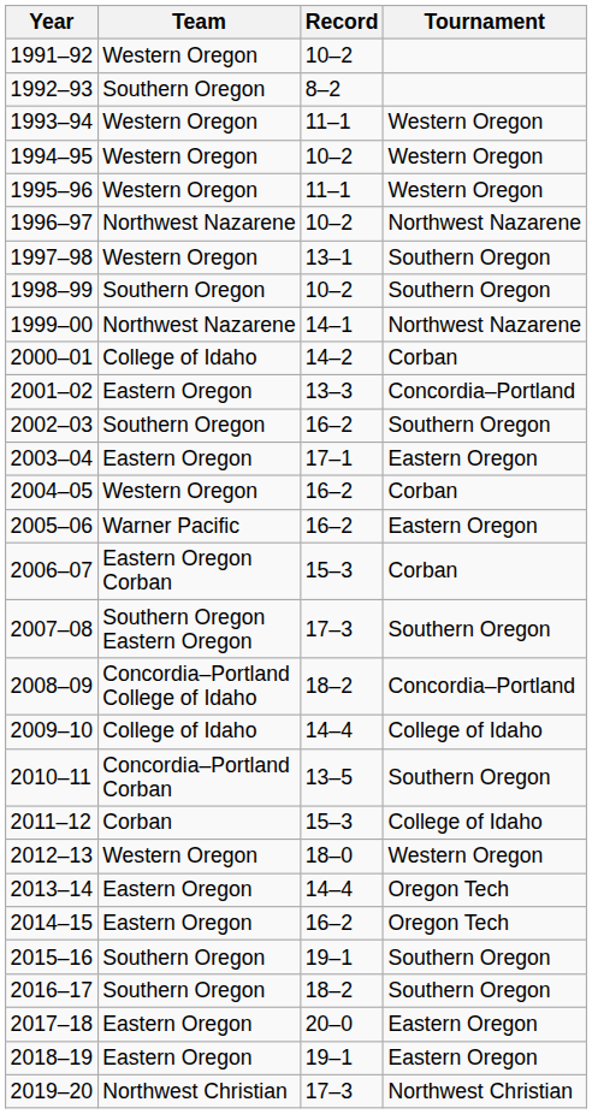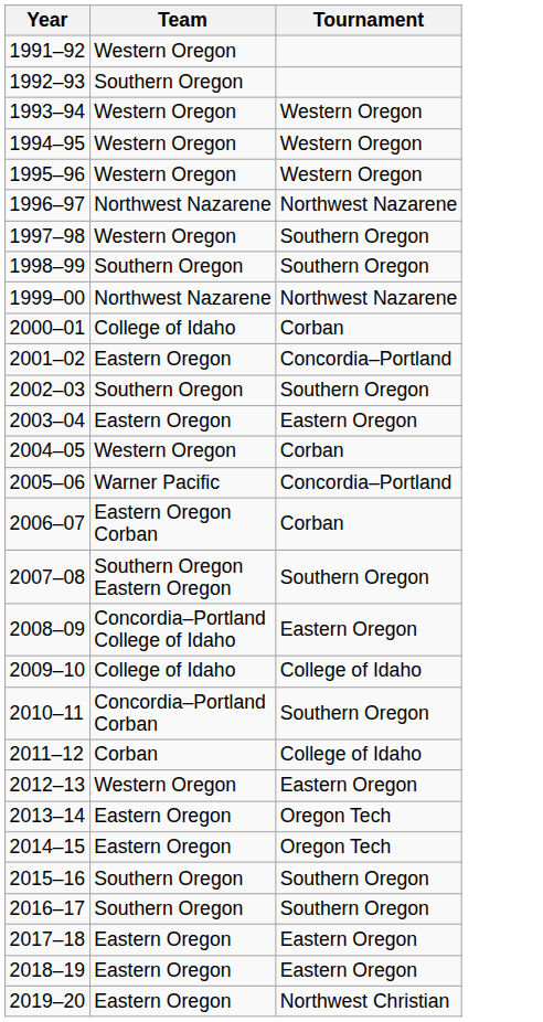- column: Record | 10–2 | 8–2 | 11–1 | 10–2 | 11–1 | 10–2 | 13–1 | 10–2 | 14–1 | 14–2 | 13–3 | 16–2 | 17–1 | 16–2 | 16–2 | 15–3 | 17–3 | 18–2 | 14–4 | 13–5 | 15–3 | 18–0 | 14–4 | 16–2 | 19–1 | 18–2 | 20–0 | 19–1 | 17–3
2005–06 | Tournament: Eastern Oregon -> Concordia–Portland
2008–09 | Tournament: Concordia–Portland -> Eastern Oregon
2012–13 | Tournament: Western Oregon -> Eastern Oregon
2019–20 | Team: Northwest Christian -> Eastern Oregon
